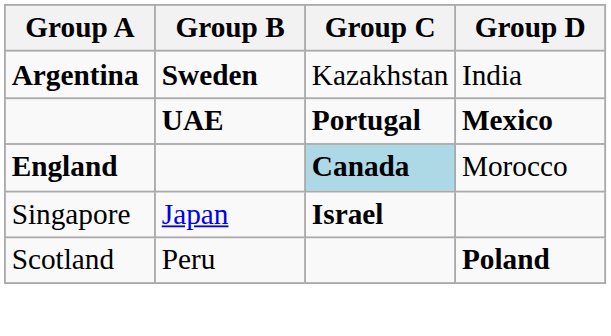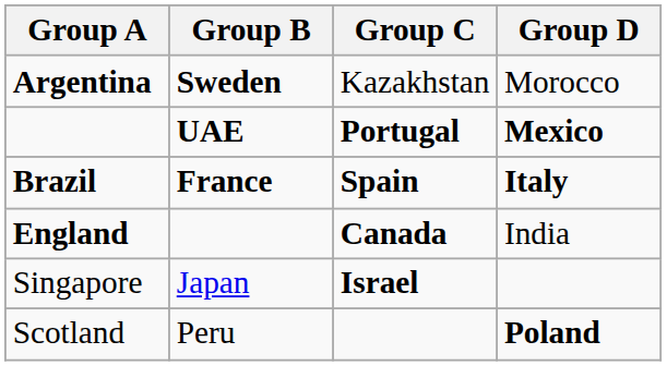Argentina | Group D: India -> Morocco
+ row: Brazil | France | Spain | Italy
England | Group C: lightblue background -> no background
England | Group D: Morocco -> India
